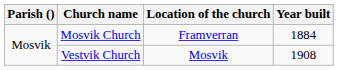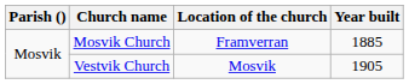Mosvik Church | Year built: 1884 -> 1885
Vestvik Church | Year built: 1908 -> 1905
